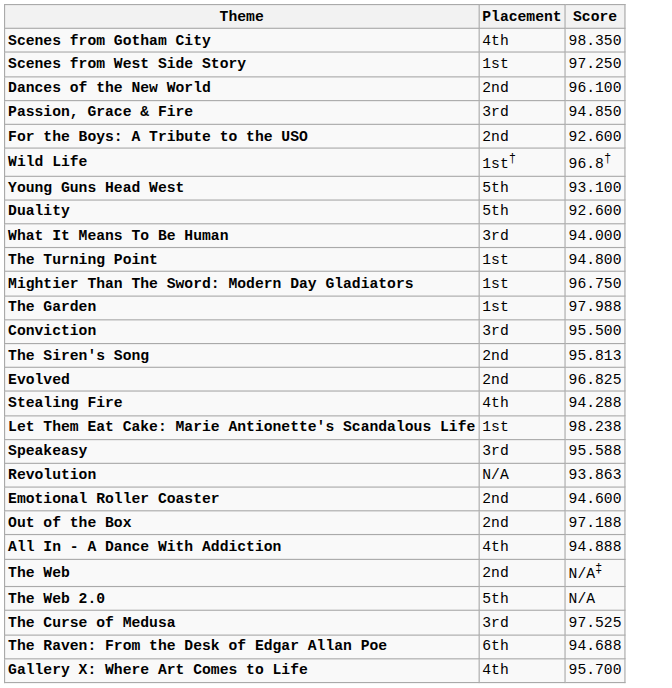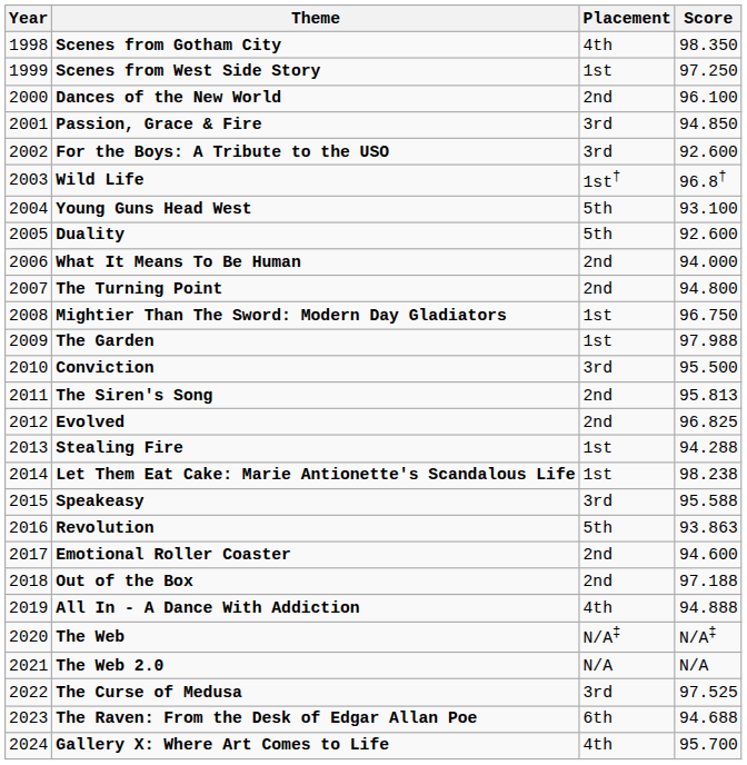+ column: Year | 1998 | 1999 | 2000 | 2001 | 2002 | 2003 | 2004 | 2005 | 2006 | 2007 | 2008 | 2009 | 2010 | 2011 | 2012 | 2013 | 2014 | 2015 | 2016 | 2017 | 2018 | 2019 | 2020 | 2021 | 2022 | 2023 | 2024
For the Boys: A Tribute to the USO | Placement: 2nd -> 3rd
What It Means To Be Human | Placement: 3rd -> 2nd
The Turning Point | Placement: 1st -> 2nd
Stealing Fire | Placement: 4th -> 1st
Revolution | Placement: N/A -> 5th
The Web | Placement: 2nd -> N/A‡
The Web 2.0 | Placement: 5th -> N/A
